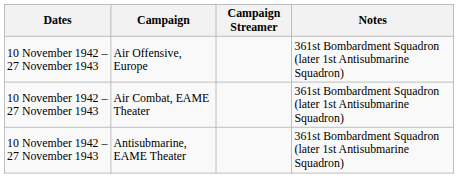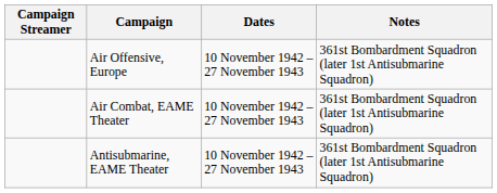columns swapped: Campaign Streamer <-> Dates
